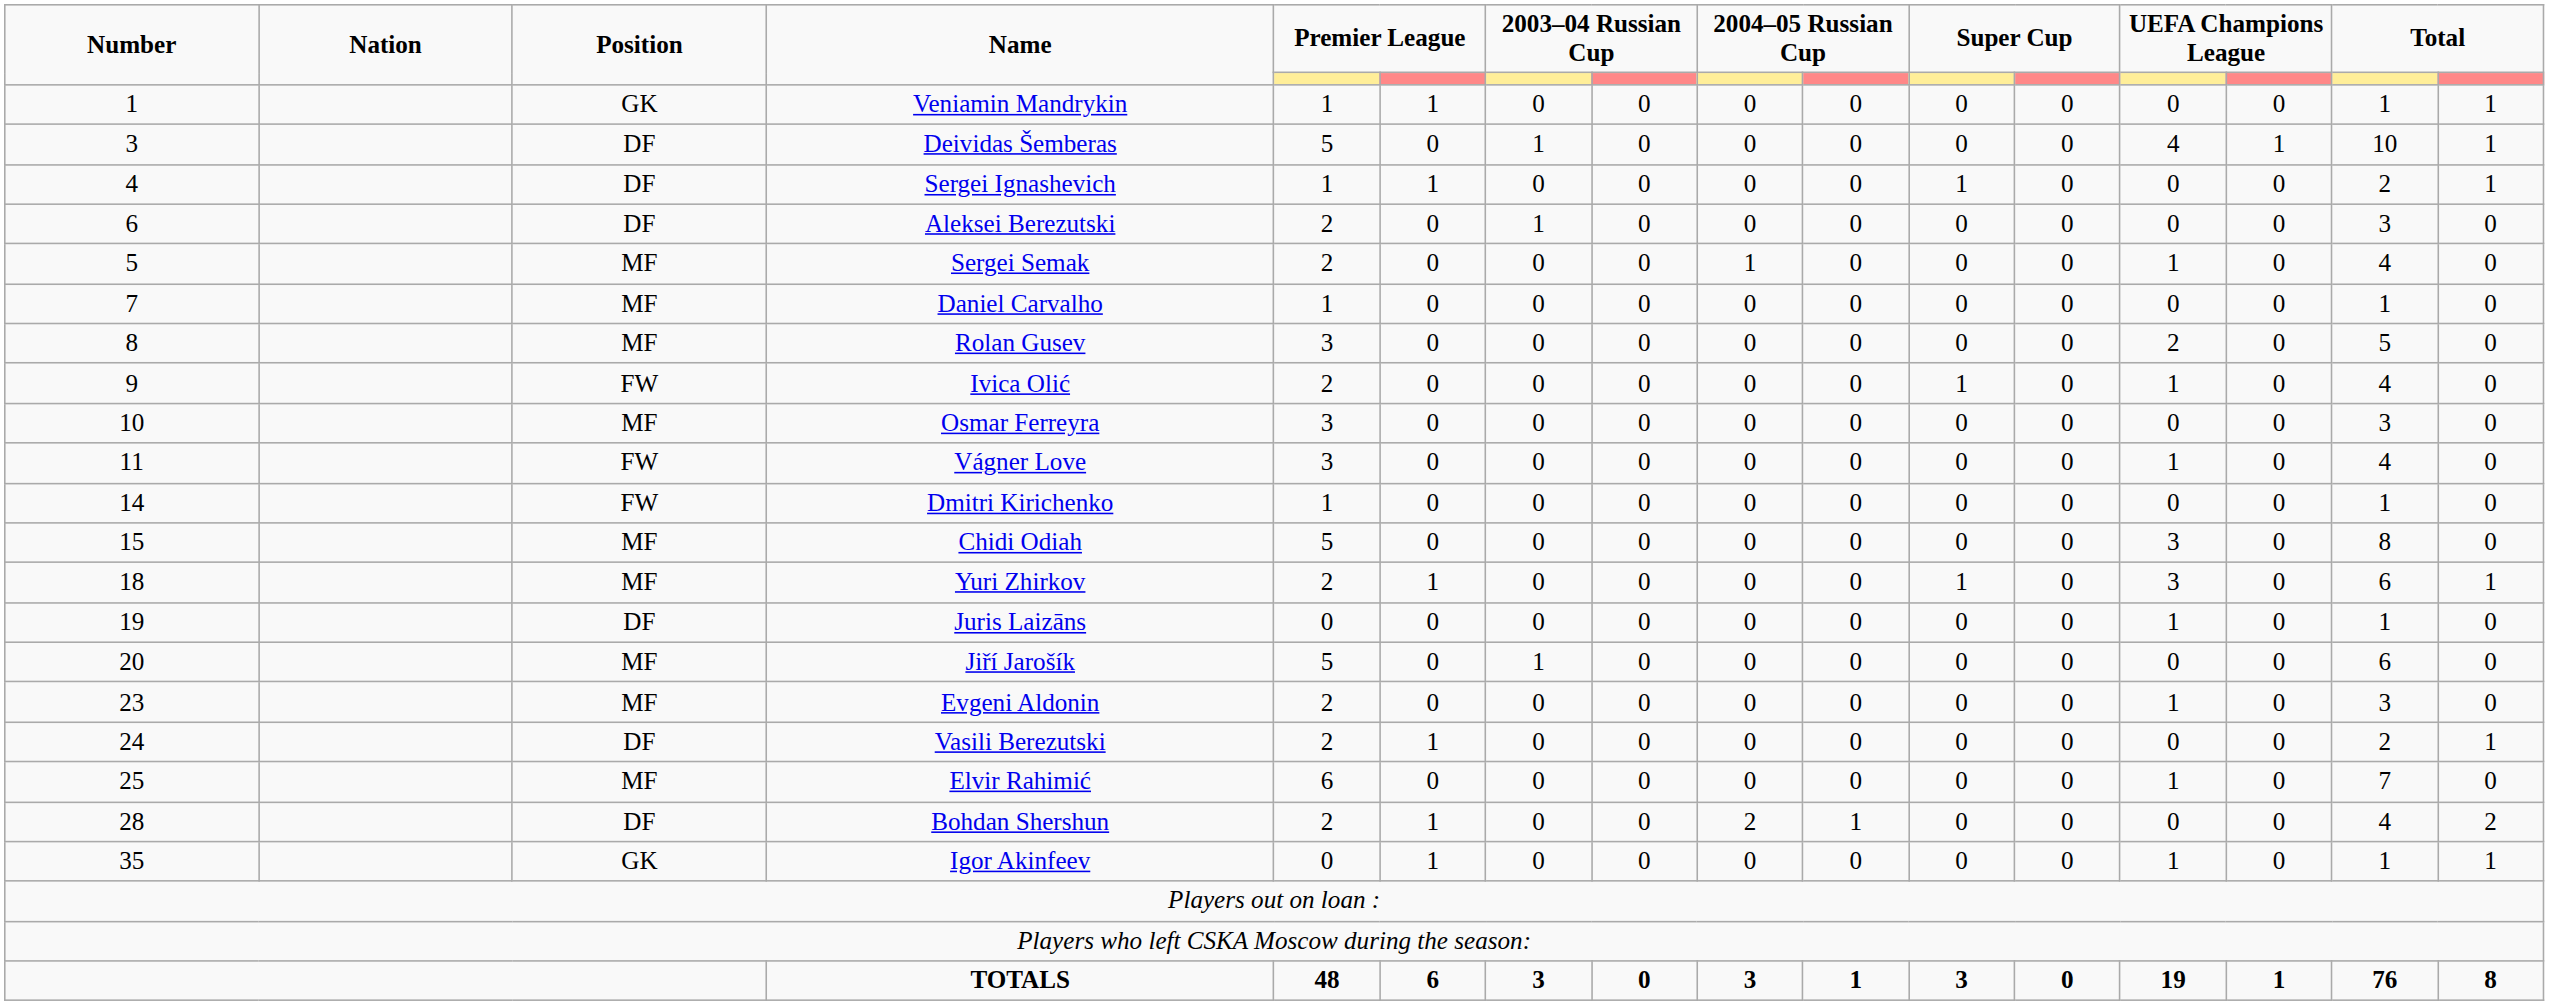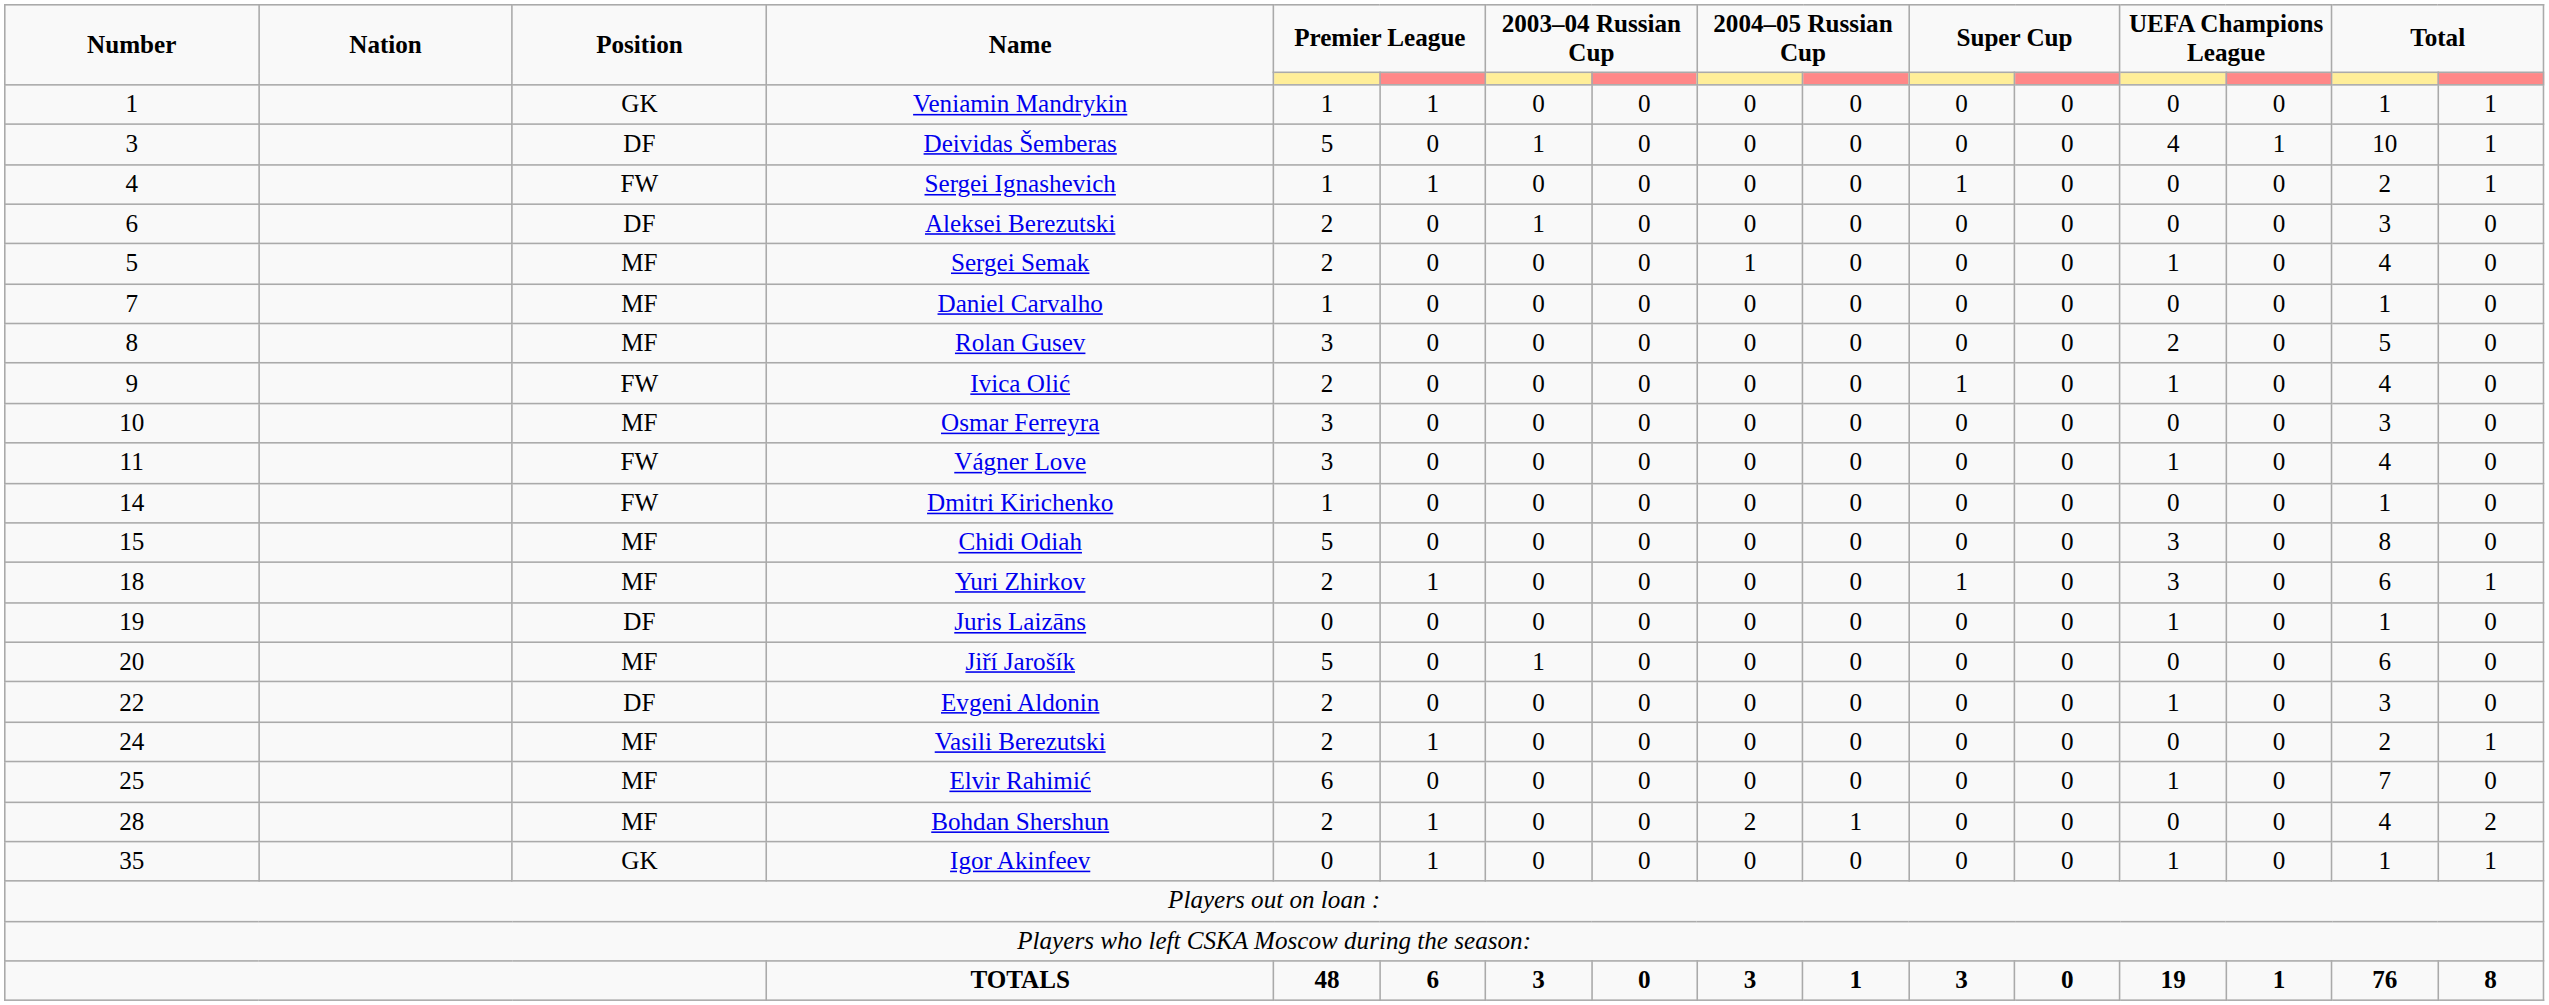Sergei Ignashevich | Position: DF -> FW
Evgeni Aldonin | Number: 23 -> 22
Evgeni Aldonin | Position: MF -> DF
Vasili Berezutski | Position: DF -> MF
Bohdan Shershun | Position: DF -> MF
